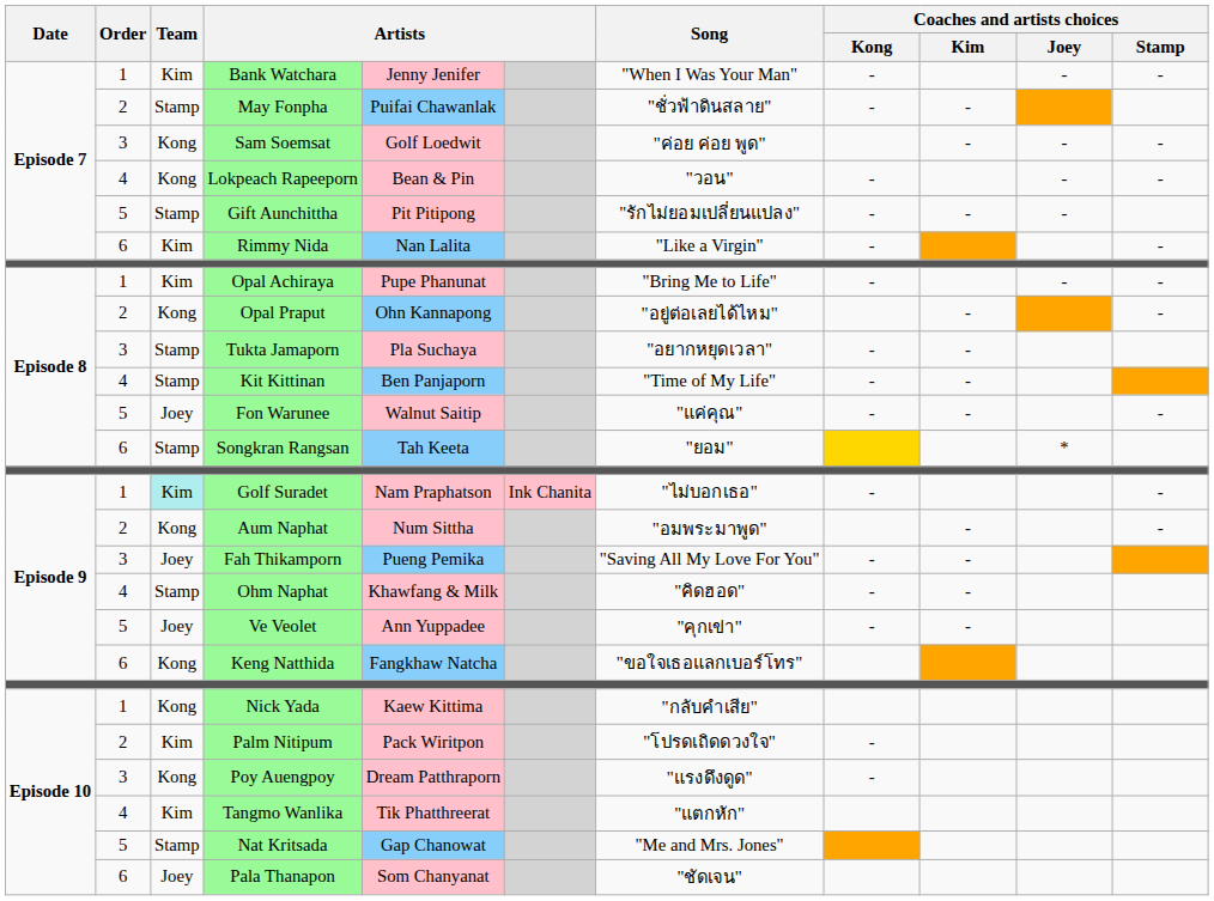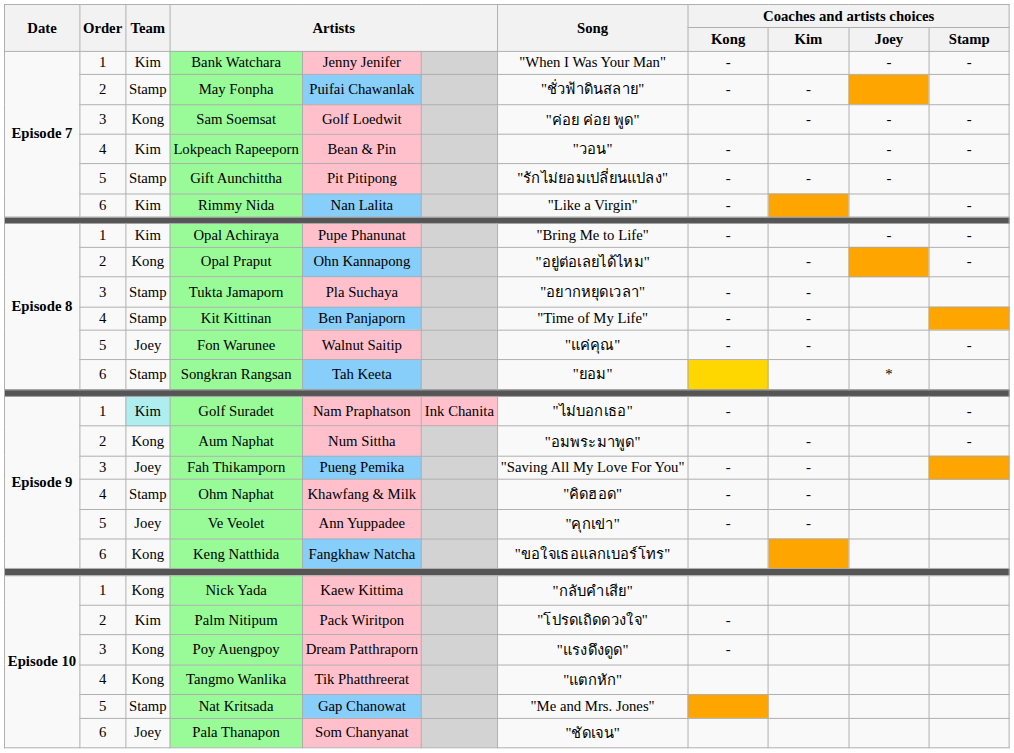Lokpeach Rapeeporn | Team: Kong -> Kim
Tangmo Wanlika | Team: Kim -> Kong
